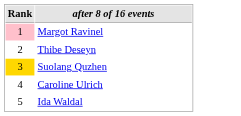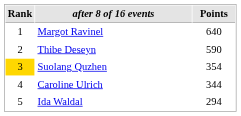+ column: Points | 640 | 590 | 354 | 344 | 294
Margot Ravinel | Rank: pink background -> no background
